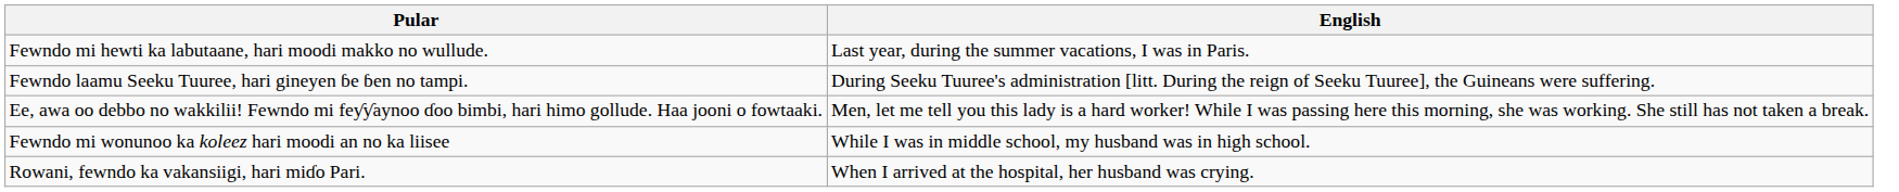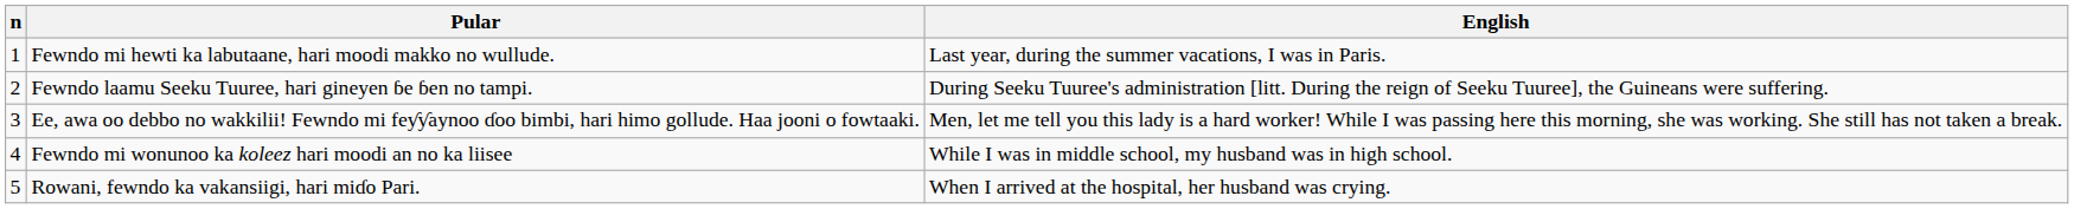+ column: n | 1 | 2 | 3 | 4 | 5
